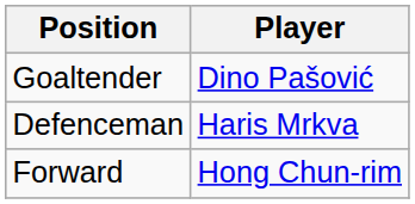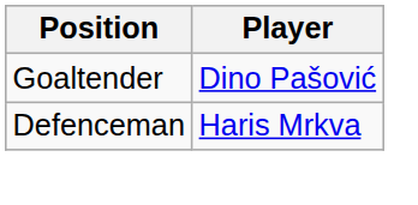- row: Forward | Hong Chun-rim
